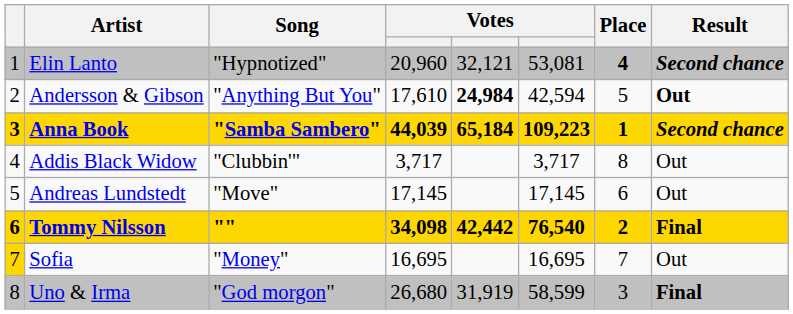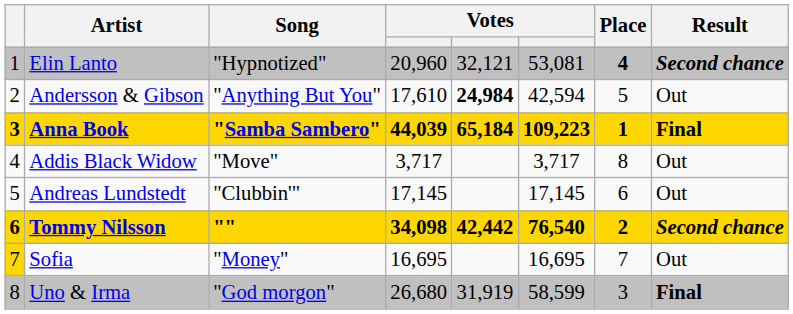Andersson & Gibson | Result: bold -> normal
Anna Book | Result: Second chance -> Final
Addis Black Widow | Song: "Clubbin'" -> "Move"
Andreas Lundstedt | Song: "Move" -> "Clubbin'"
Tommy Nilsson | Result: Final -> Second chance
